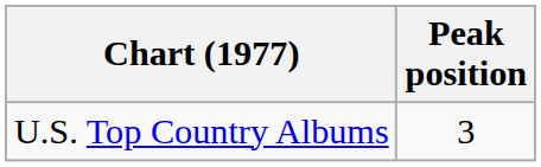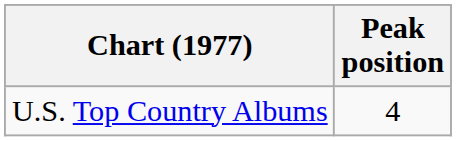U.S. Top Country Albums | Peak position: 3 -> 4
